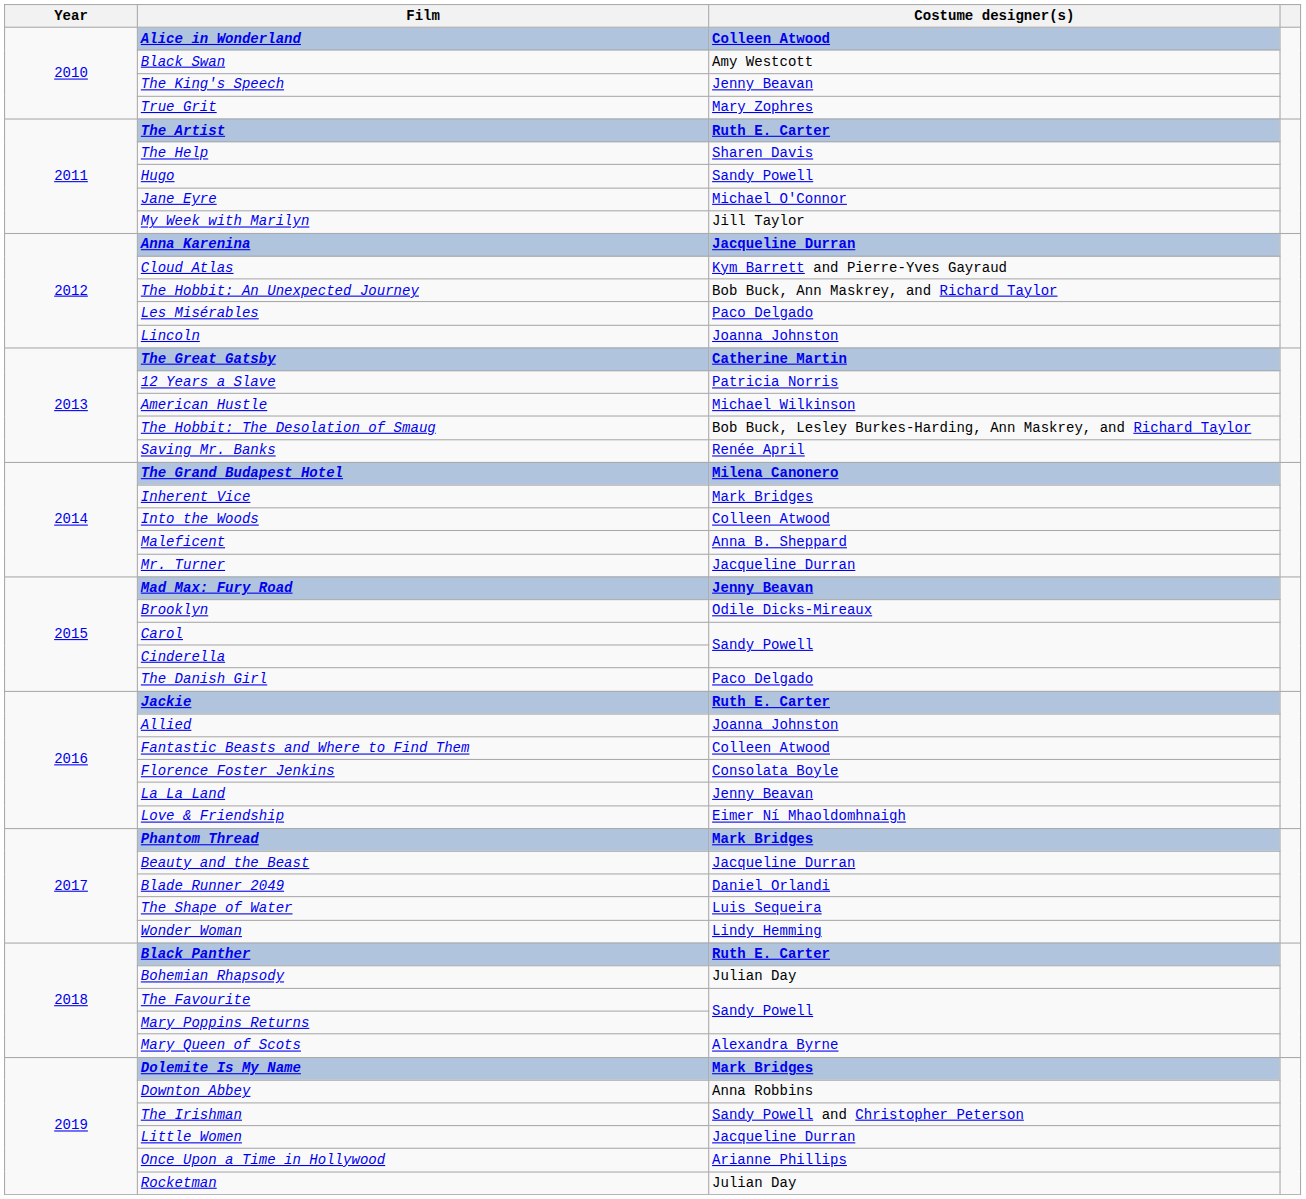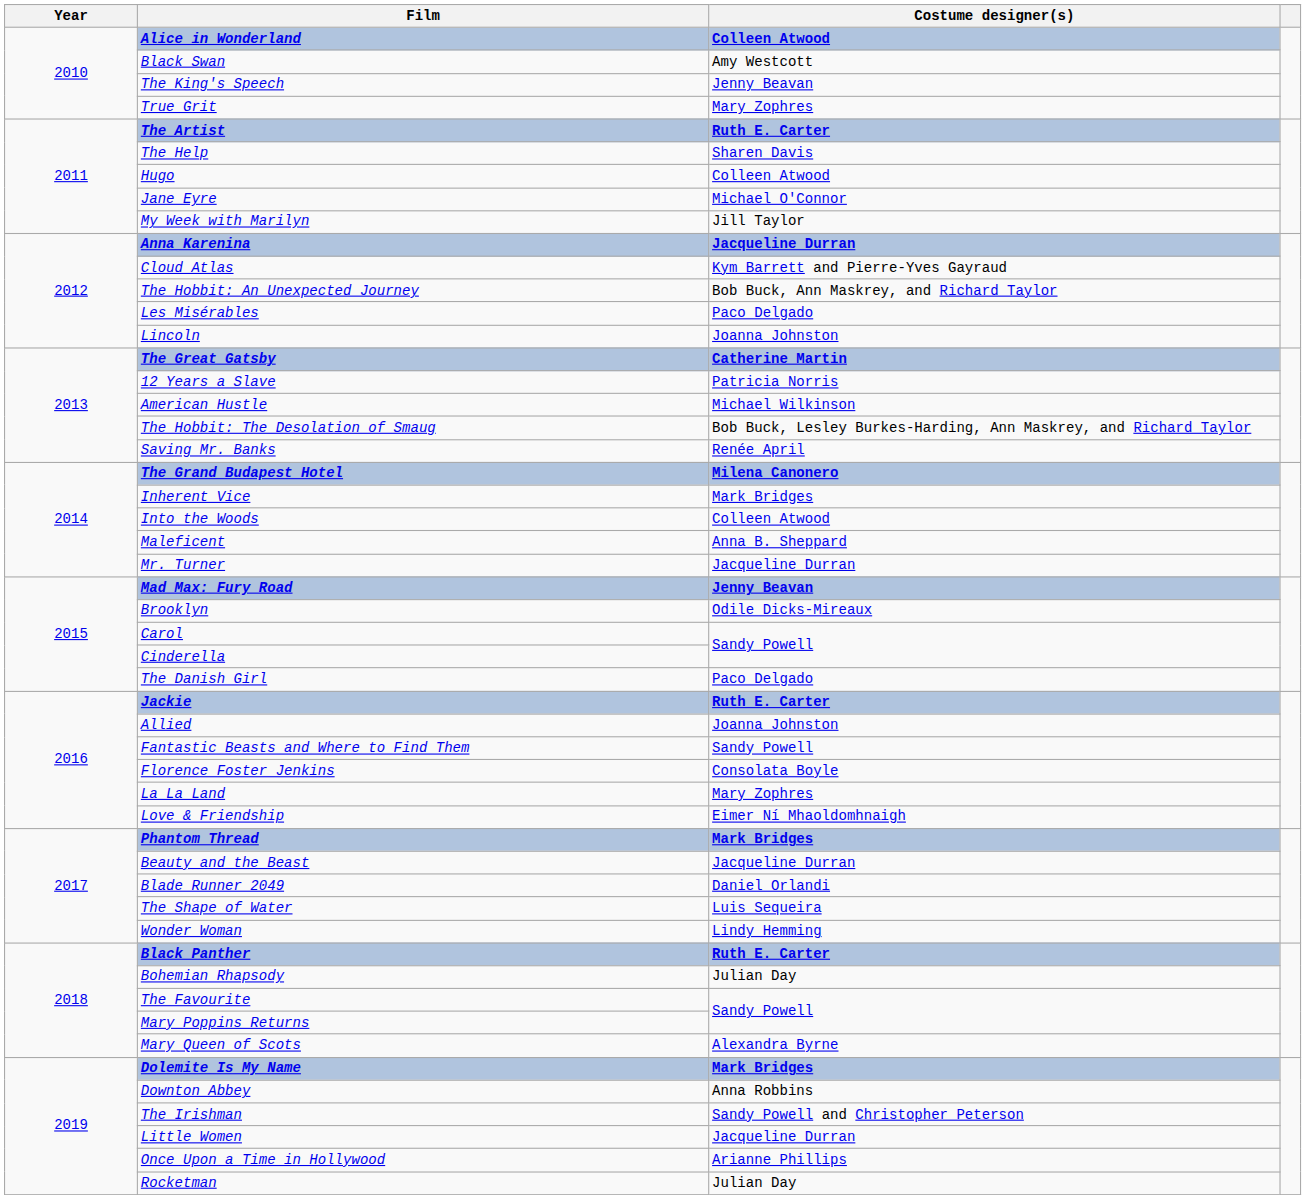Hugo | Costume designer(s): Sandy Powell -> Colleen Atwood
Fantastic Beasts and Where to Find Them | Costume designer(s): Colleen Atwood -> Sandy Powell
La La Land | Costume designer(s): Jenny Beavan -> Mary Zophres
